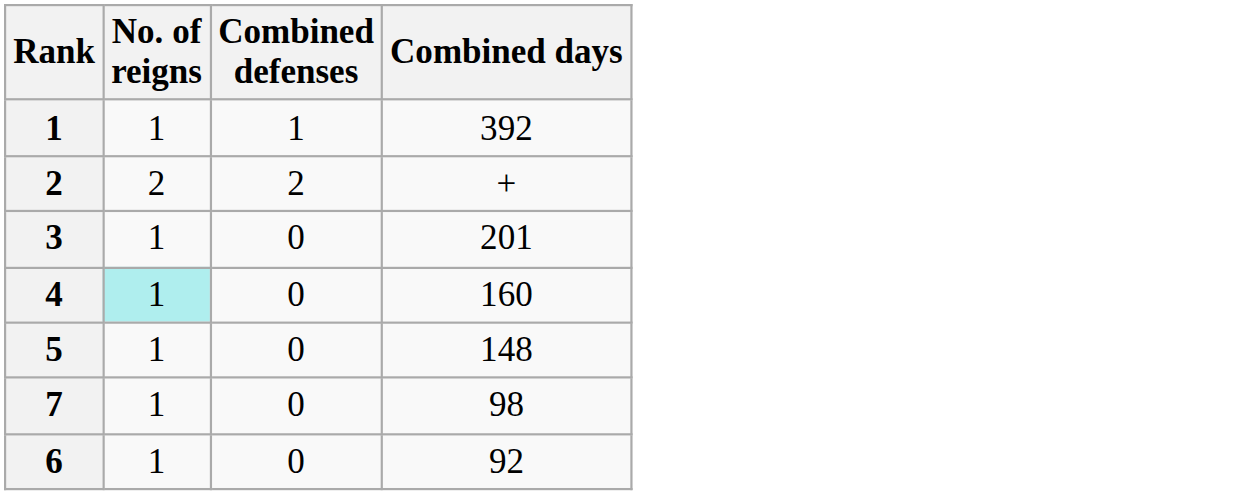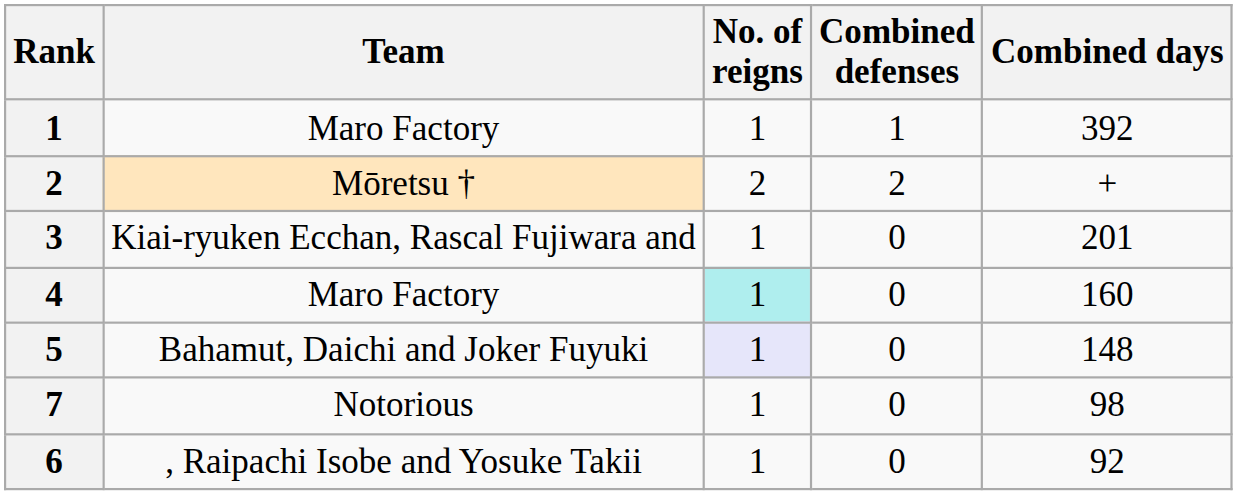+ column: Team | Maro Factory | Mōretsu † | Kiai-ryuken Ecchan, Rascal Fujiwara and | Maro Factory | Bahamut, Daichi and Joker Fuyuki | Notorious | , Raipachi Isobe and Yosuke Takii
5 | No. of reigns: no background -> lavender background
